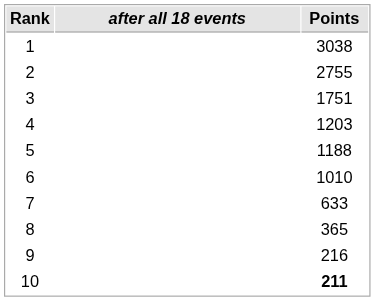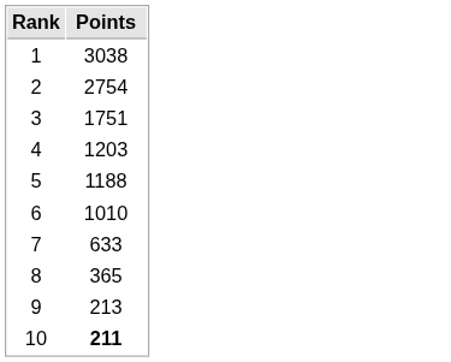- column: after all 18 events
2 | Points: 2755 -> 2754
9 | Points: 216 -> 213
